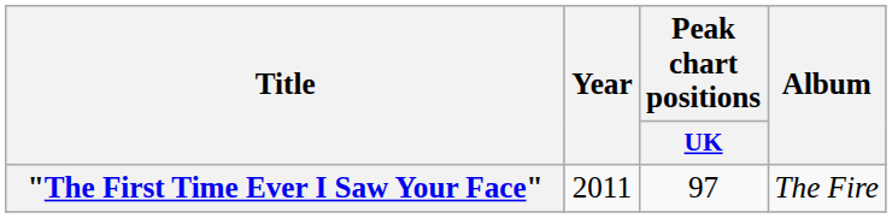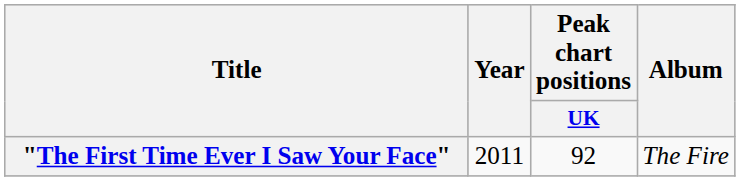"The First Time Ever I Saw Your Face" | Peak chart positions / UK: 97 -> 92
